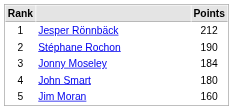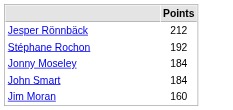- column: Rank | 1 | 2 | 3 | 4 | 5
Stéphane Rochon | Points: 190 -> 192
John Smart | Points: 180 -> 184
